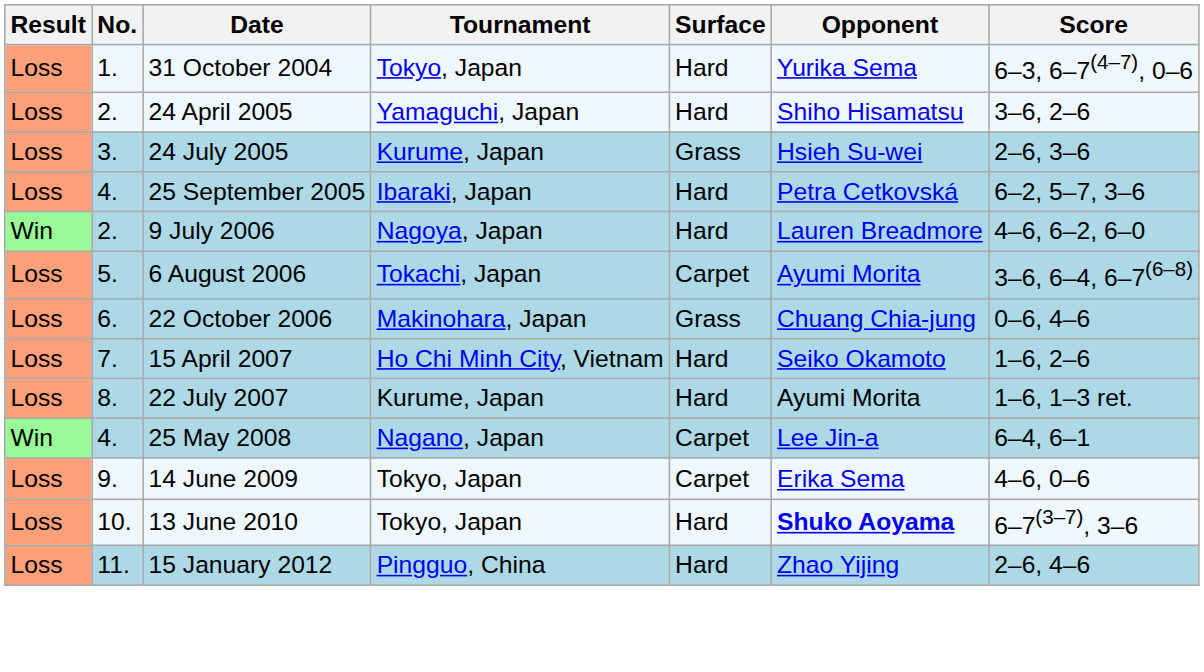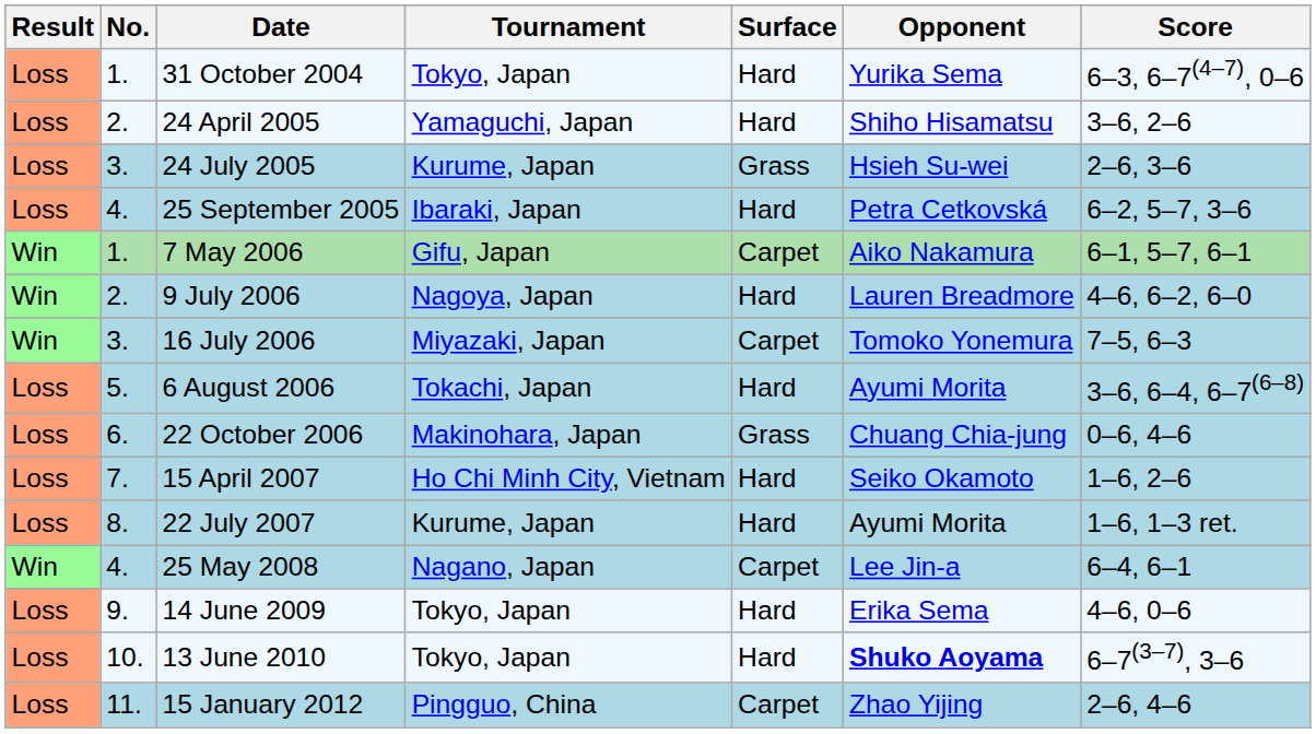+ row: Win | 1. | 7 May 2006 | Gifu, Japan | Carpet | Aiko Nakamura | 6–1, 5–7, 6–1
+ row: Win | 3. | 16 July 2006 | Miyazaki, Japan | Carpet | Tomoko Yonemura | 7–5, 6–3
6 August 2006 | Surface: Carpet -> Hard
14 June 2009 | Surface: Carpet -> Hard
15 January 2012 | Surface: Hard -> Carpet
